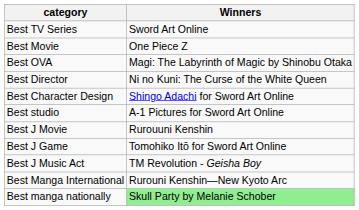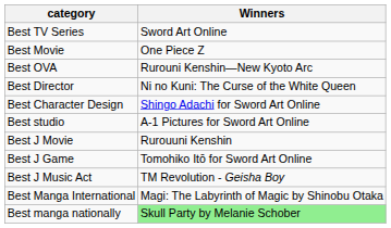Best OVA | Winners: Magi: The Labyrinth of Magic by Shinobu Otaka -> Rurouni Kenshin—New Kyoto Arc
Best Manga International | Winners: Rurouni Kenshin—New Kyoto Arc -> Magi: The Labyrinth of Magic by Shinobu Otaka
